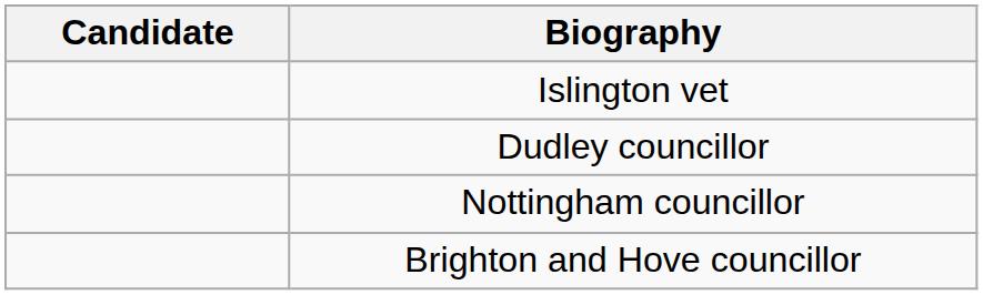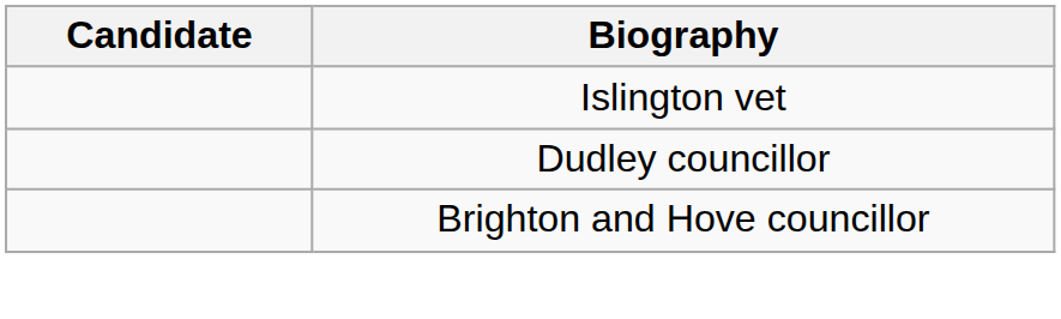- row: Nottingham councillor
